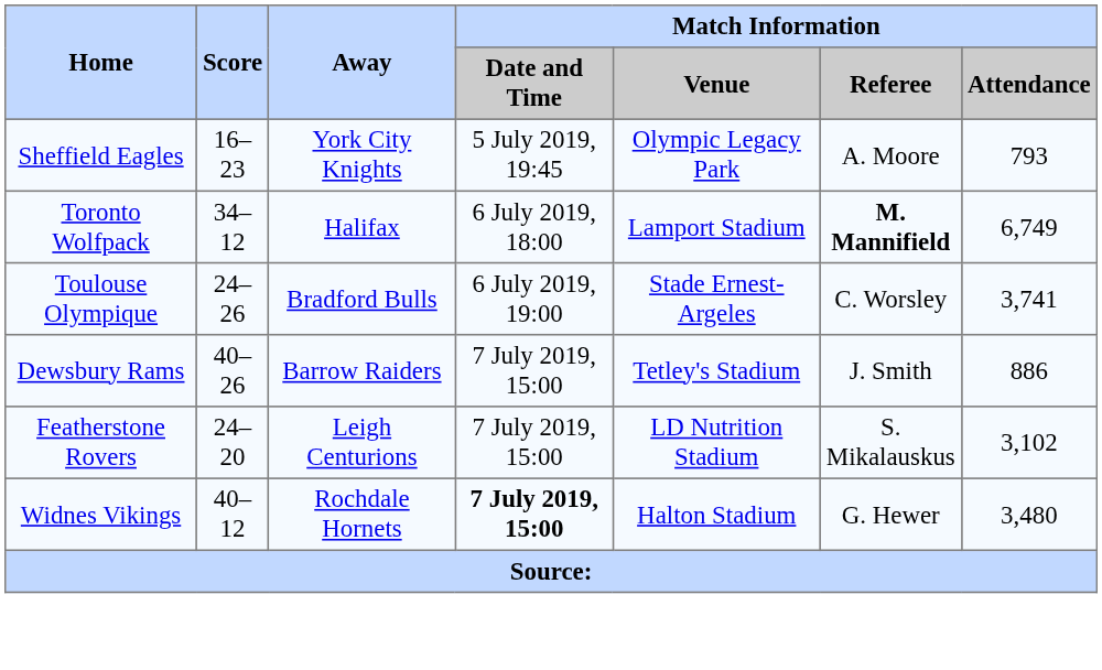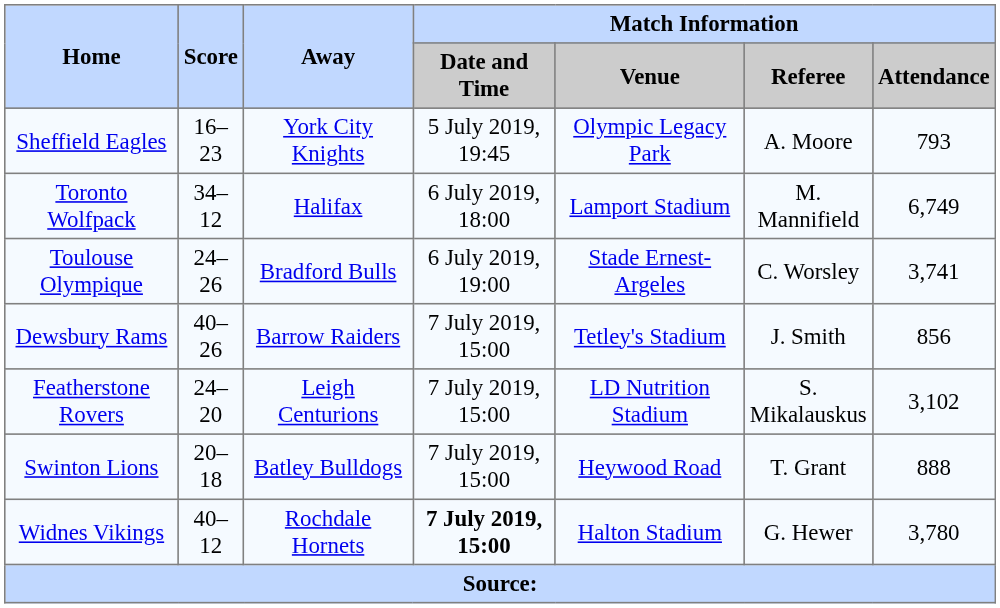Toronto Wolfpack | Match Information / Referee: bold -> normal
Dewsbury Rams | Match Information / Attendance: 886 -> 856
+ row: Swinton Lions | 20–18 | Batley Bulldogs | 7 July 2019, 15:00 | Heywood Road | T. Grant | 888
Widnes Vikings | Match Information / Attendance: 3,480 -> 3,780
